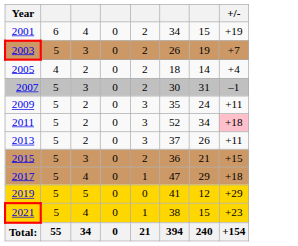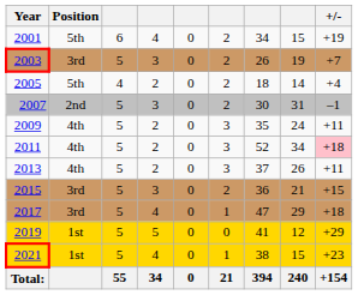+ column: Position | 5th | 3rd | 5th | 2nd | 4th | 4th | 4th | 3rd | 3rd | 1st | 1st
